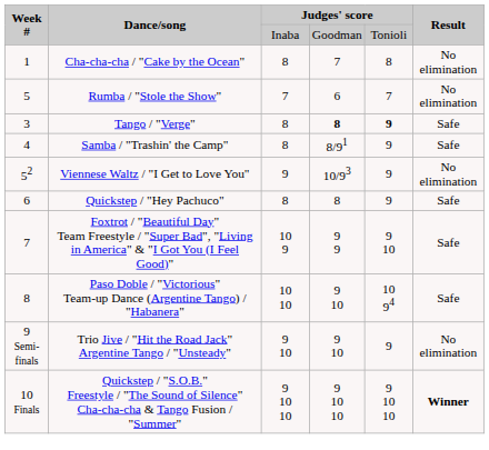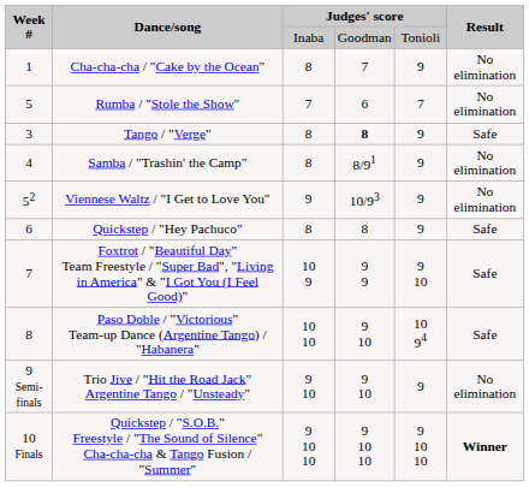Cha-cha-cha / "Cake by the Ocean" | column 5: 8 -> 9
Tango / "Verge" | column 5: bold -> normal
Samba / "Trashin' the Camp" | Result: Safe -> No elimination
